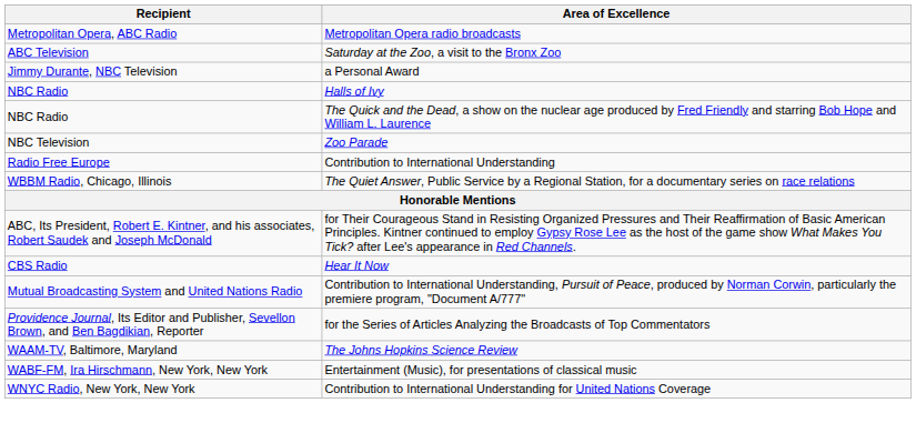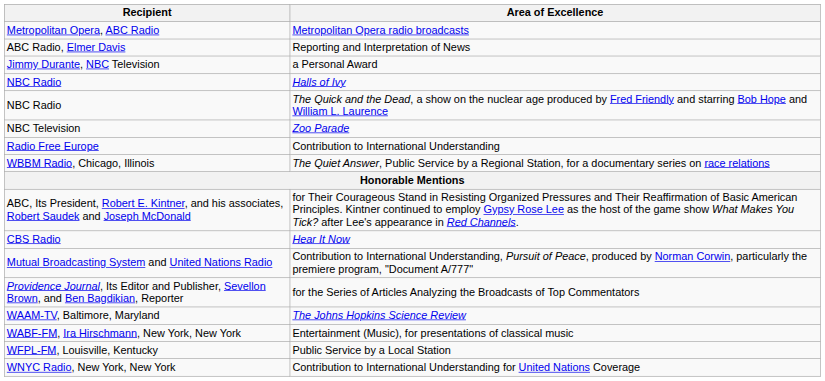+ row: ABC Radio, Elmer Davis | Reporting and Interpretation of News
- row: ABC Television | Saturday at the Zoo, a visit to the Bronx Zoo
+ row: WFPL-FM, Louisville, Kentucky | Public Service by a Local Station
